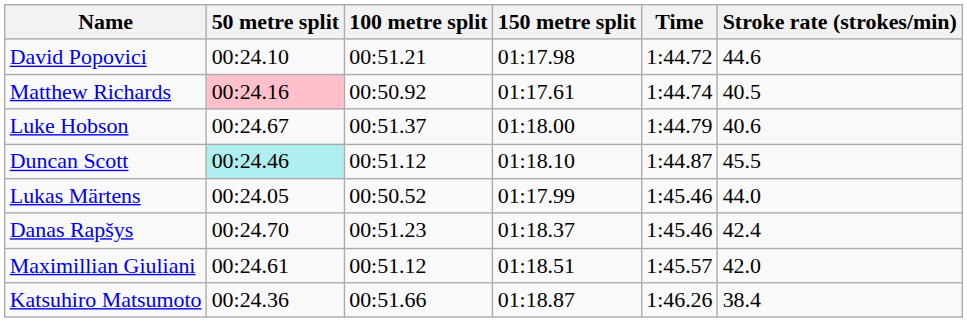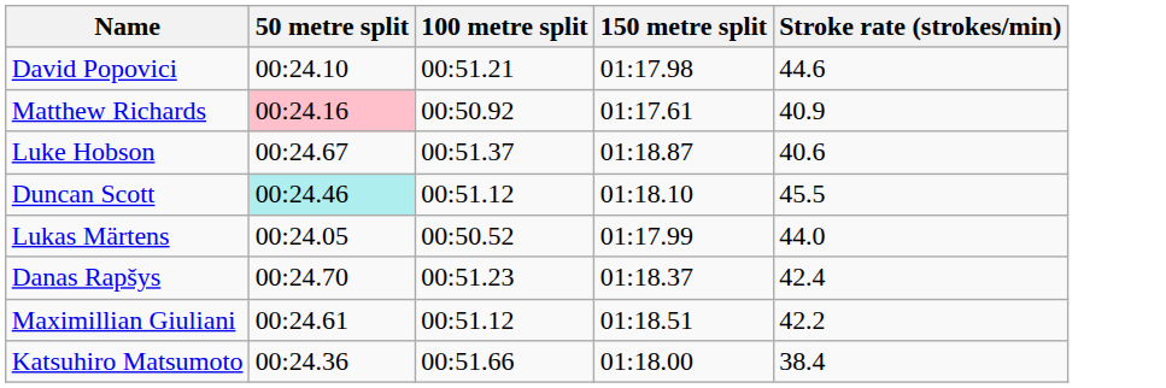- column: Time | 1:44.72 | 1:44.74 | 1:44.79 | 1:44.87 | 1:45.46 | 1:45.46 | 1:45.57 | 1:46.26
Matthew Richards | Stroke rate (strokes/min): 40.5 -> 40.9
Luke Hobson | 150 metre split: 01:18.00 -> 01:18.87
Maximillian Giuliani | Stroke rate (strokes/min): 42.0 -> 42.2
Katsuhiro Matsumoto | 150 metre split: 01:18.87 -> 01:18.00
